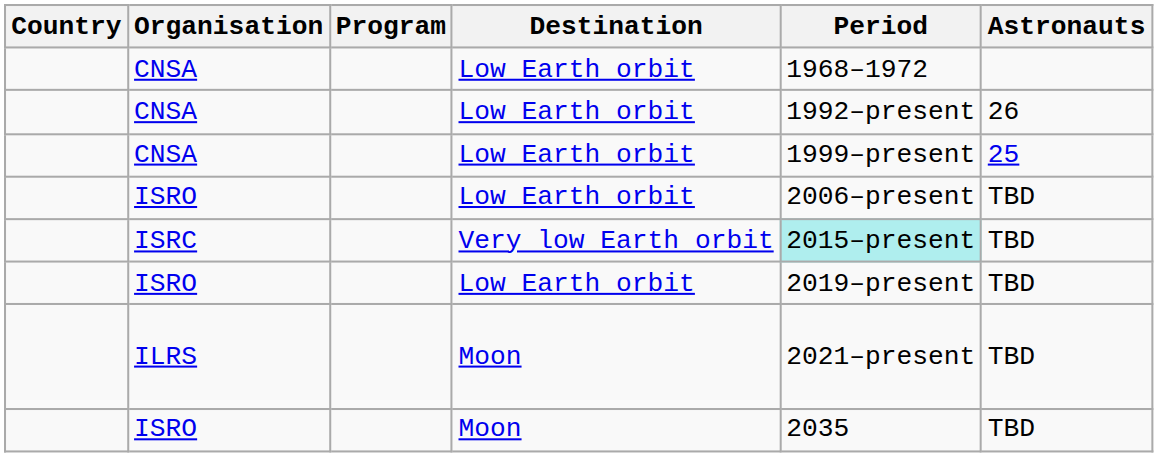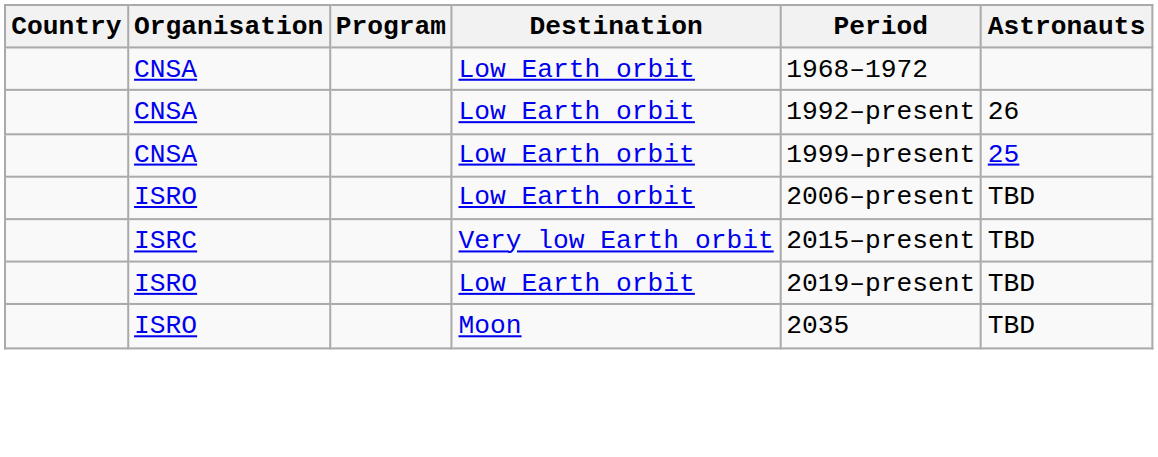ISRC | Period: paleturquoise background -> no background
- row: ILRS | Moon | 2021–present | TBD
